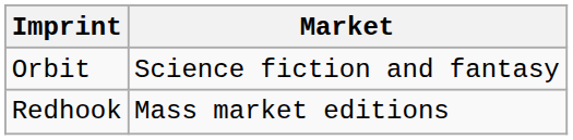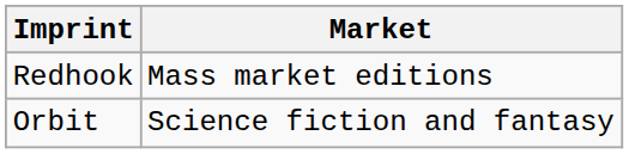rows swapped: Orbit <-> Redhook
